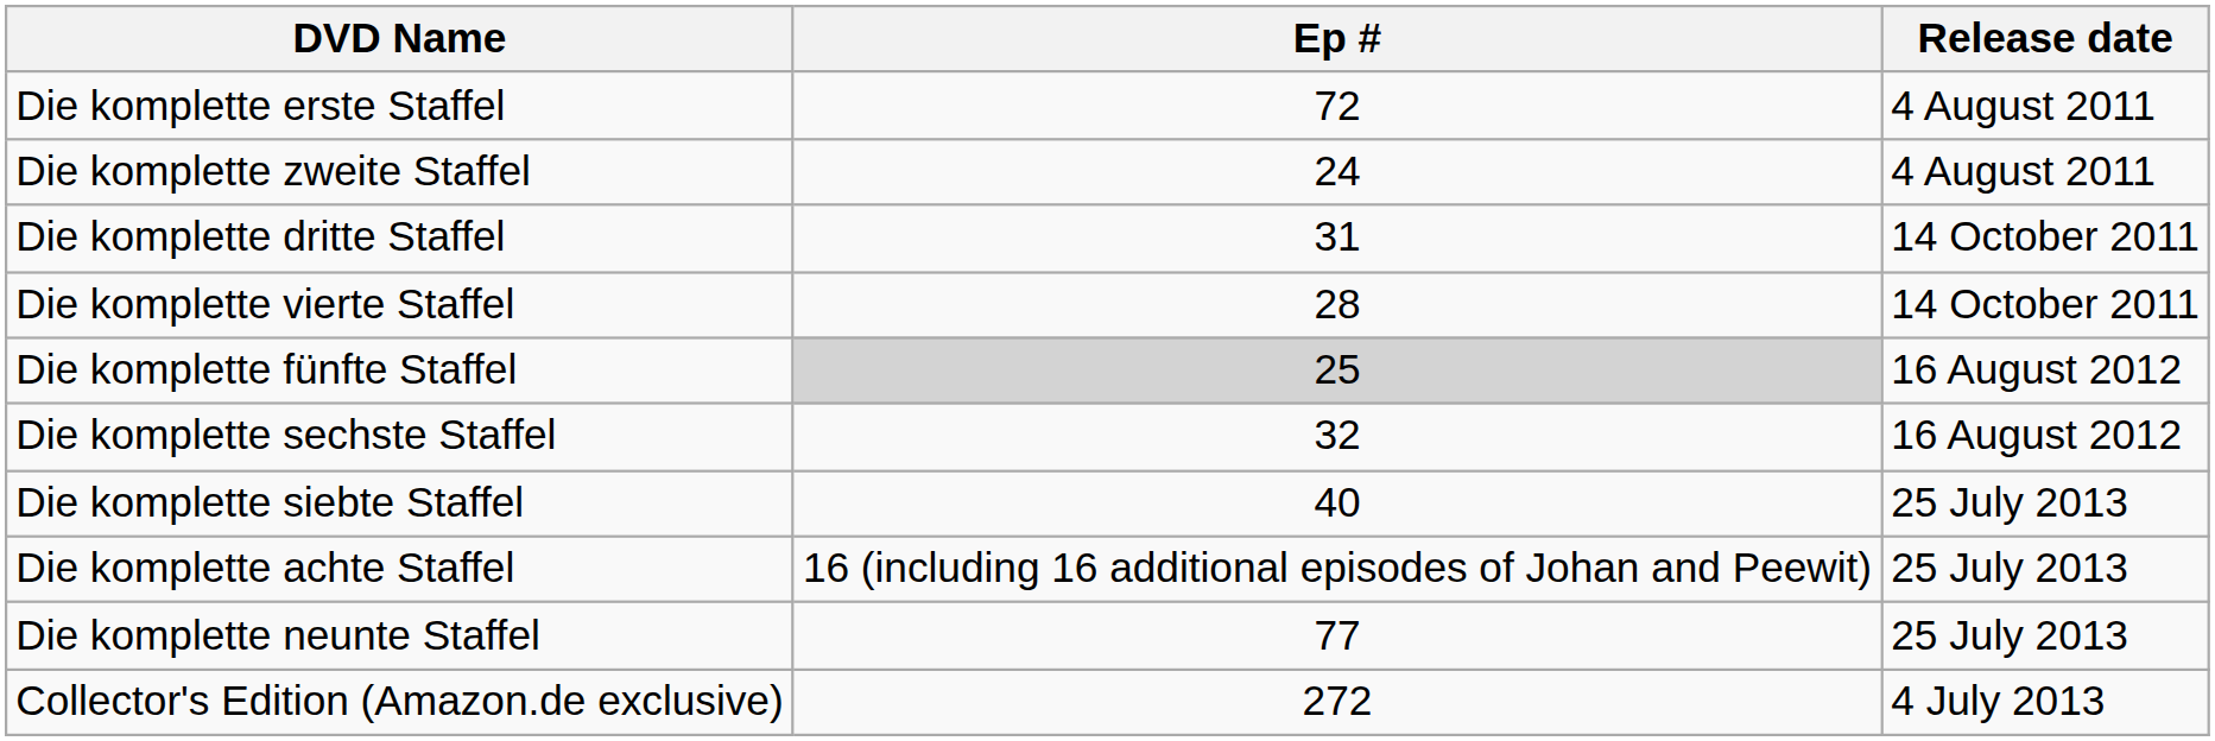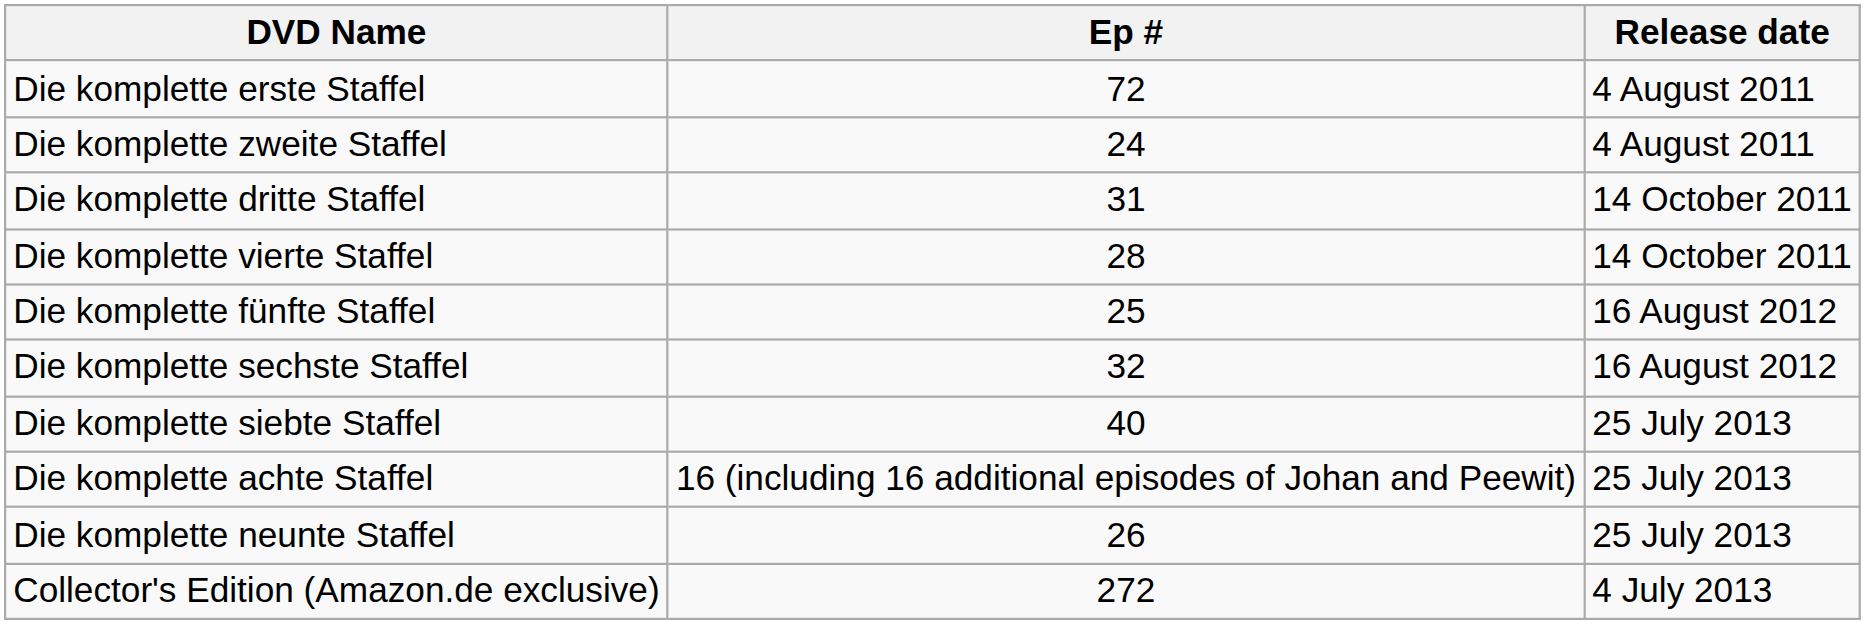Die komplette fünfte Staffel | Ep #: lightgrey background -> no background
Die komplette neunte Staffel | Ep #: 77 -> 26
